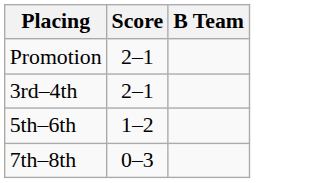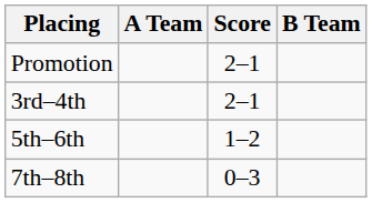+ column: A Team
